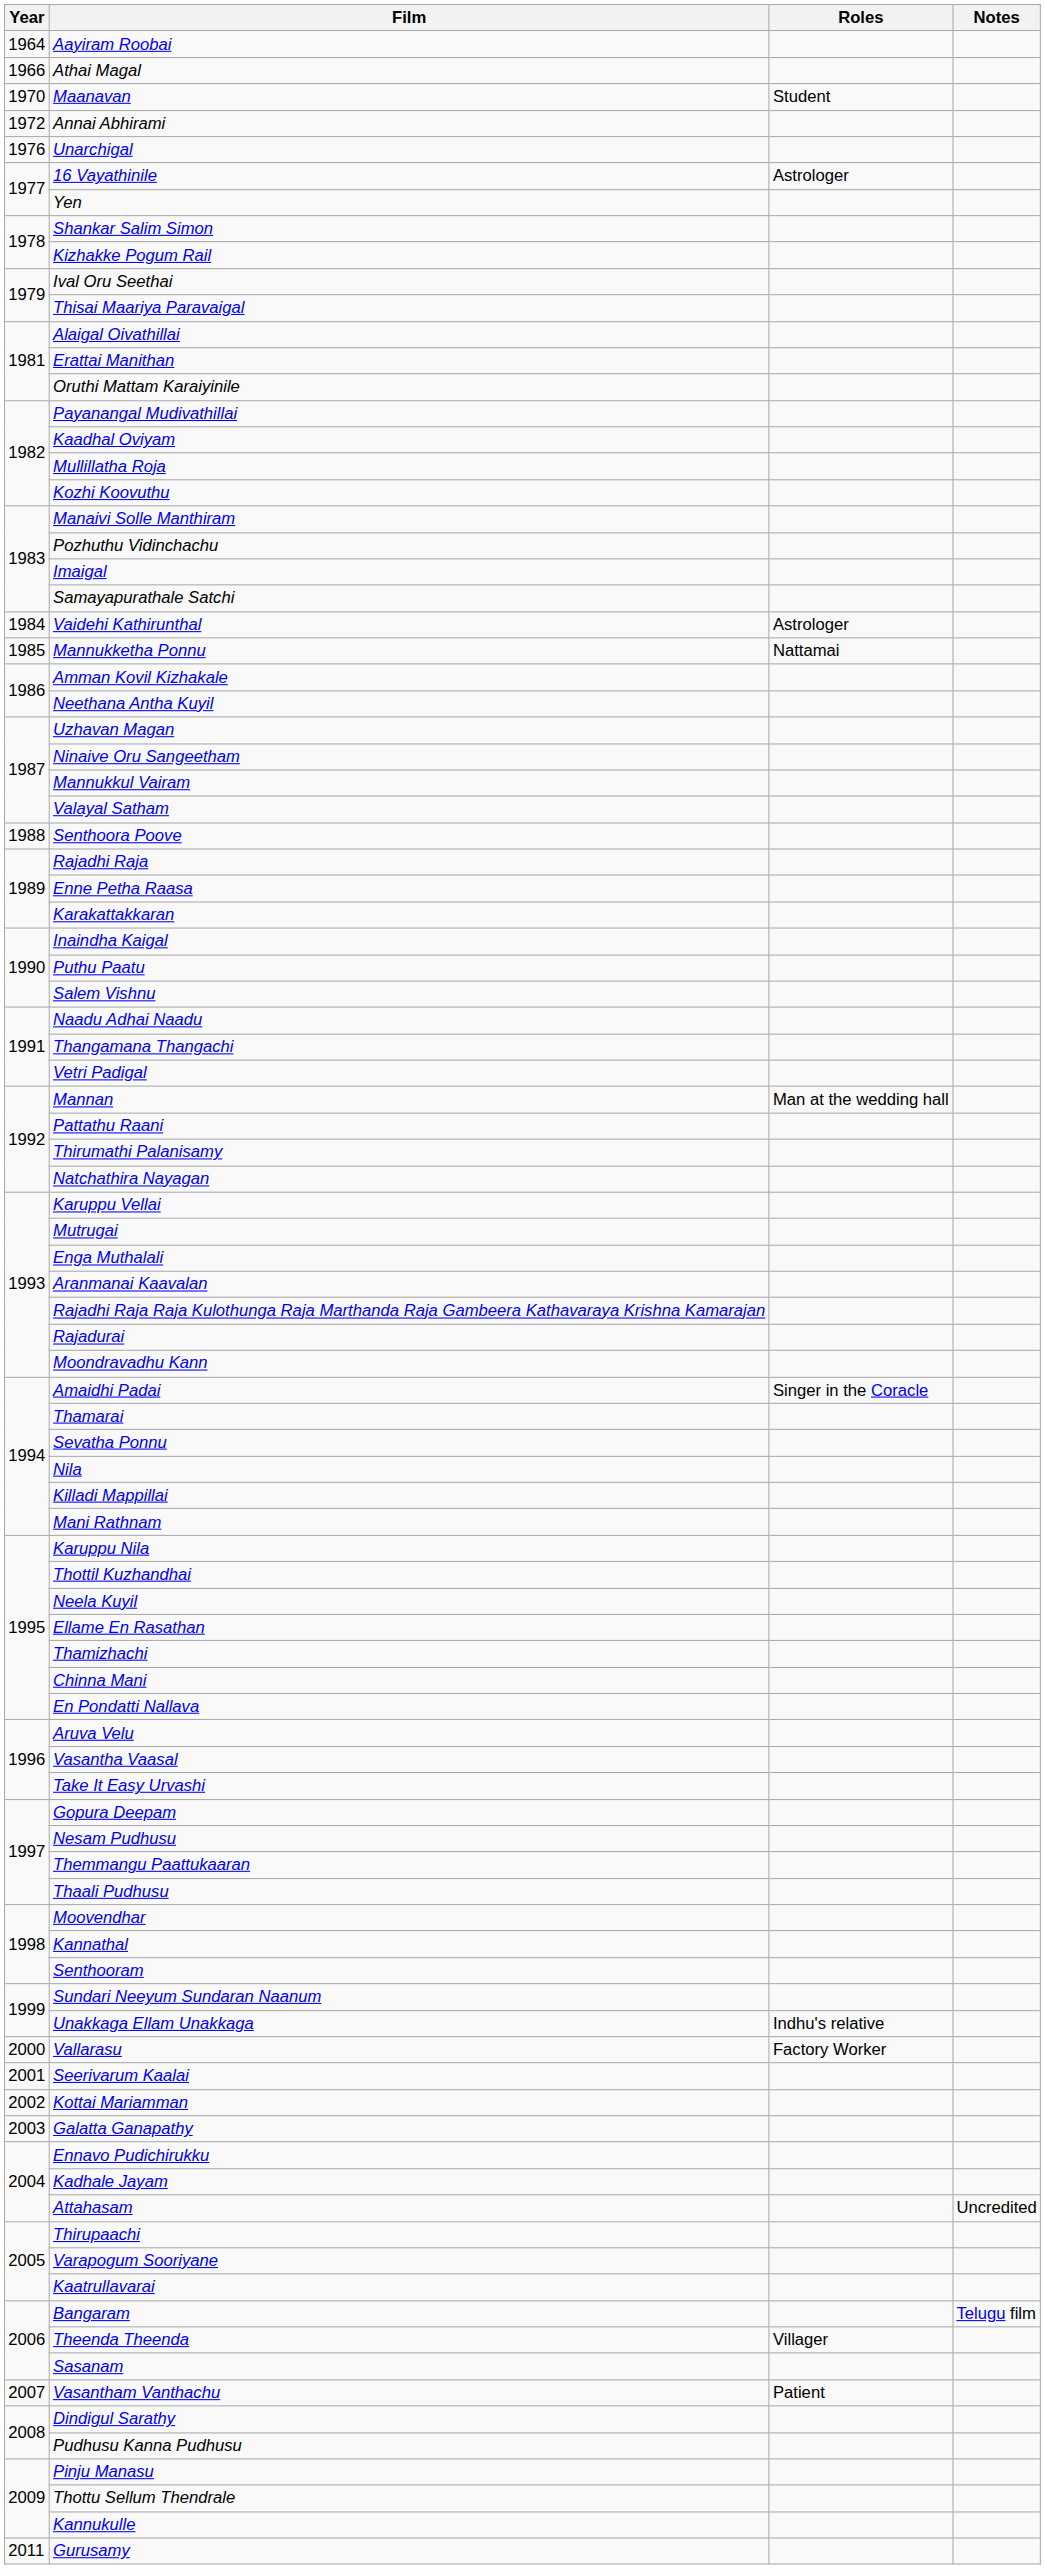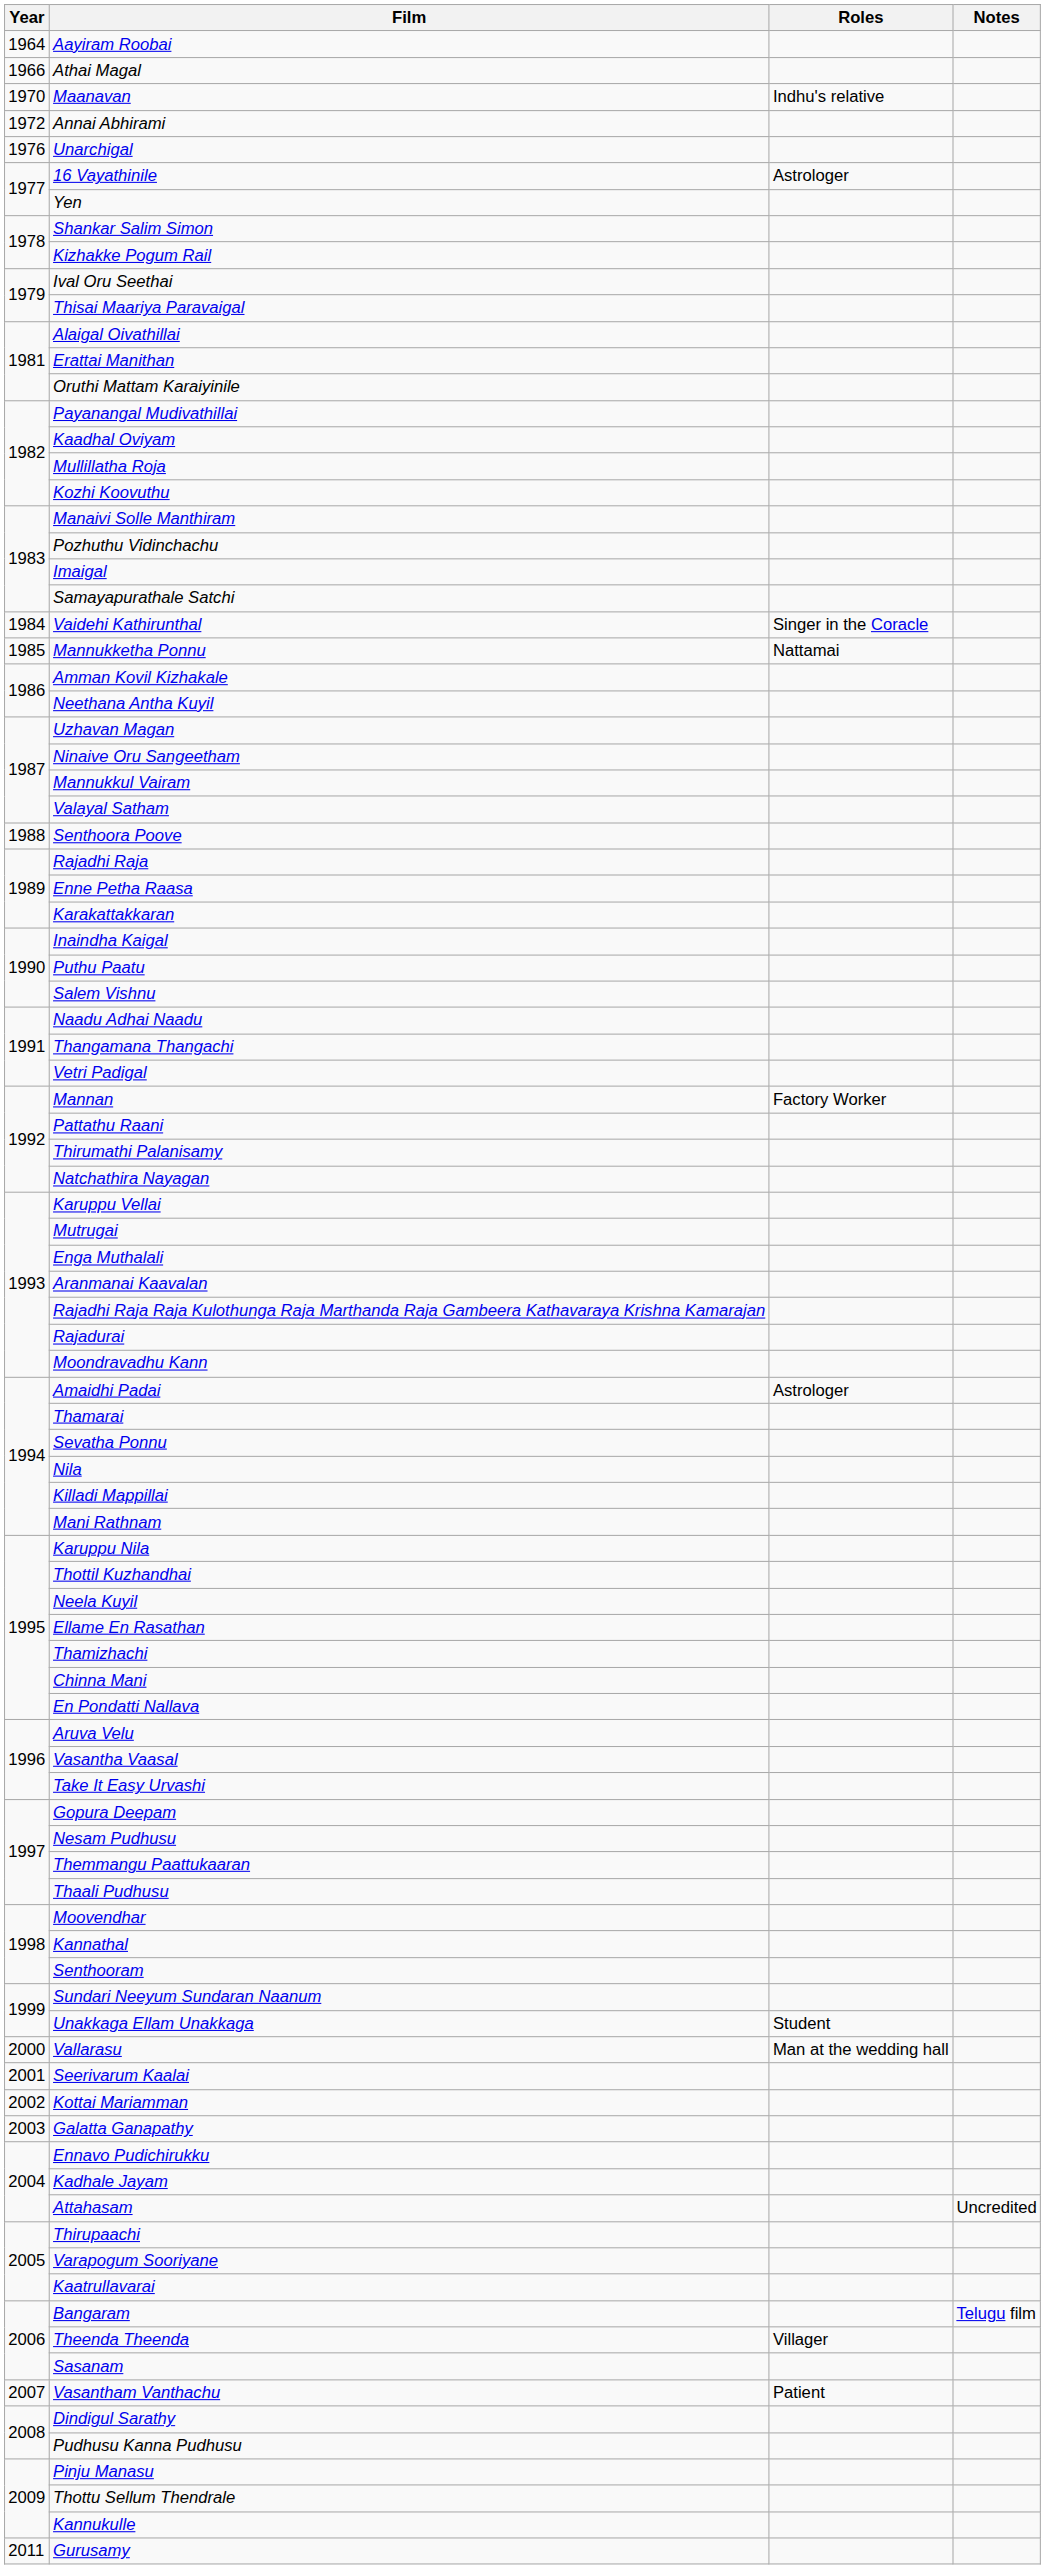Maanavan | Roles: Student -> Indhu's relative
Vaidehi Kathirunthal | Roles: Astrologer -> Singer in the Coracle
Mannan | Roles: Man at the wedding hall -> Factory Worker
Amaidhi Padai | Roles: Singer in the Coracle -> Astrologer
Unakkaga Ellam Unakkaga | Roles: Indhu's relative -> Student
Vallarasu | Roles: Factory Worker -> Man at the wedding hall
